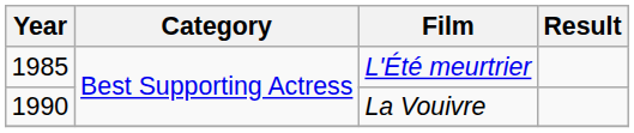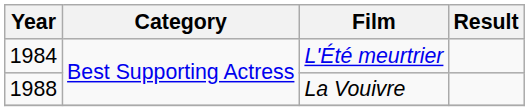L'Été meurtrier | Year: 1985 -> 1984
La Vouivre | Year: 1990 -> 1988
